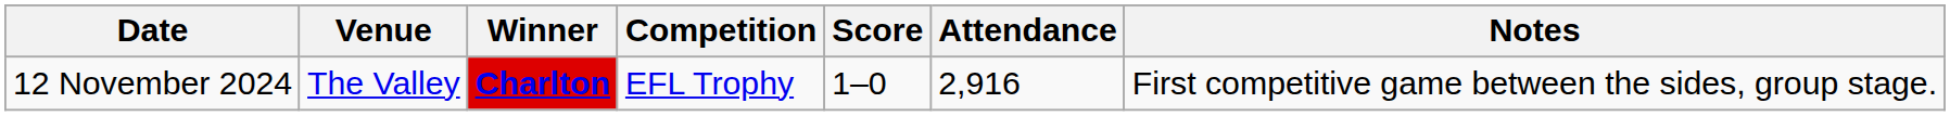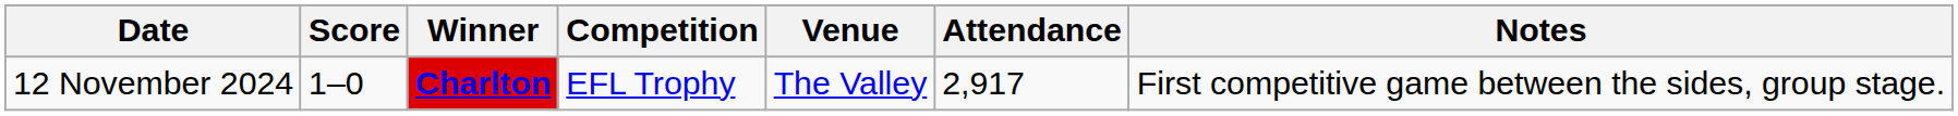columns swapped: Score <-> Venue
12 November 2024 | Attendance: 2,916 -> 2,917
